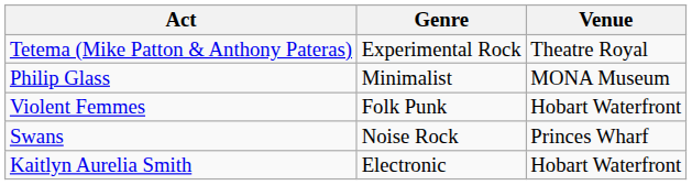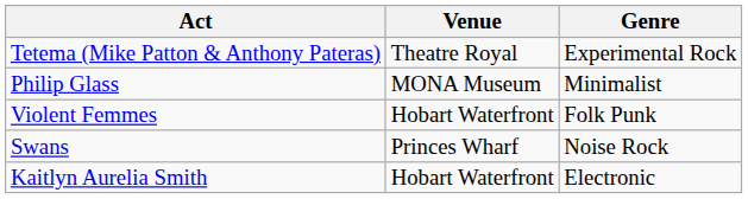columns swapped: Genre <-> Venue
